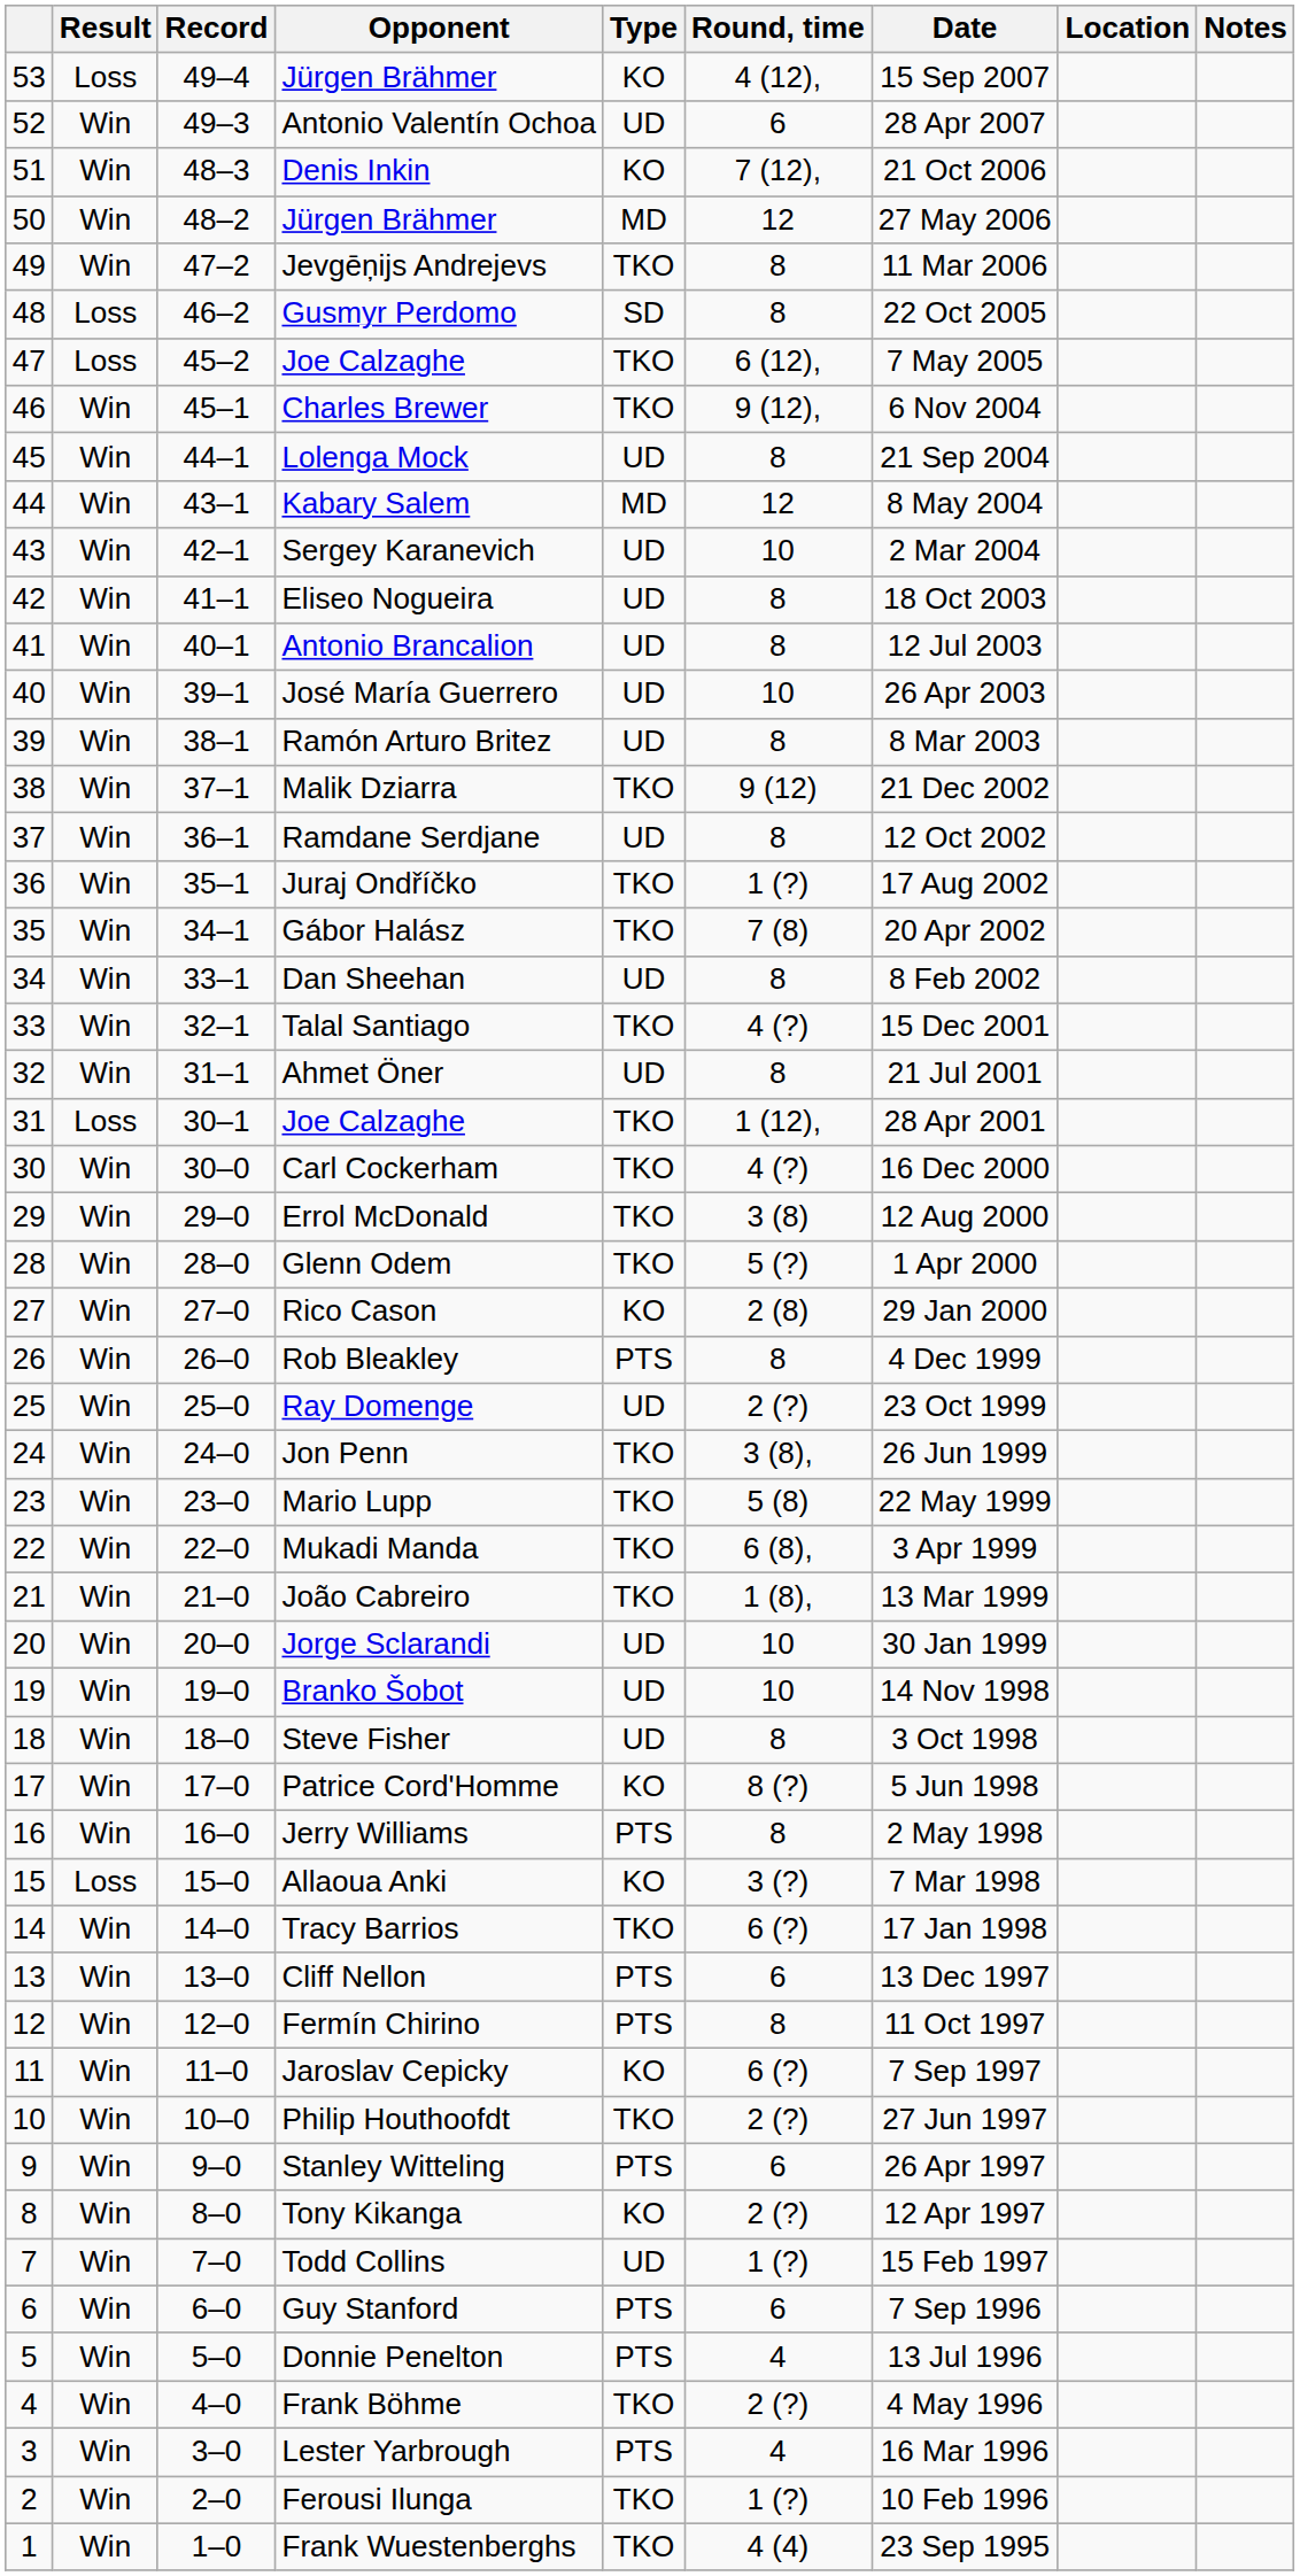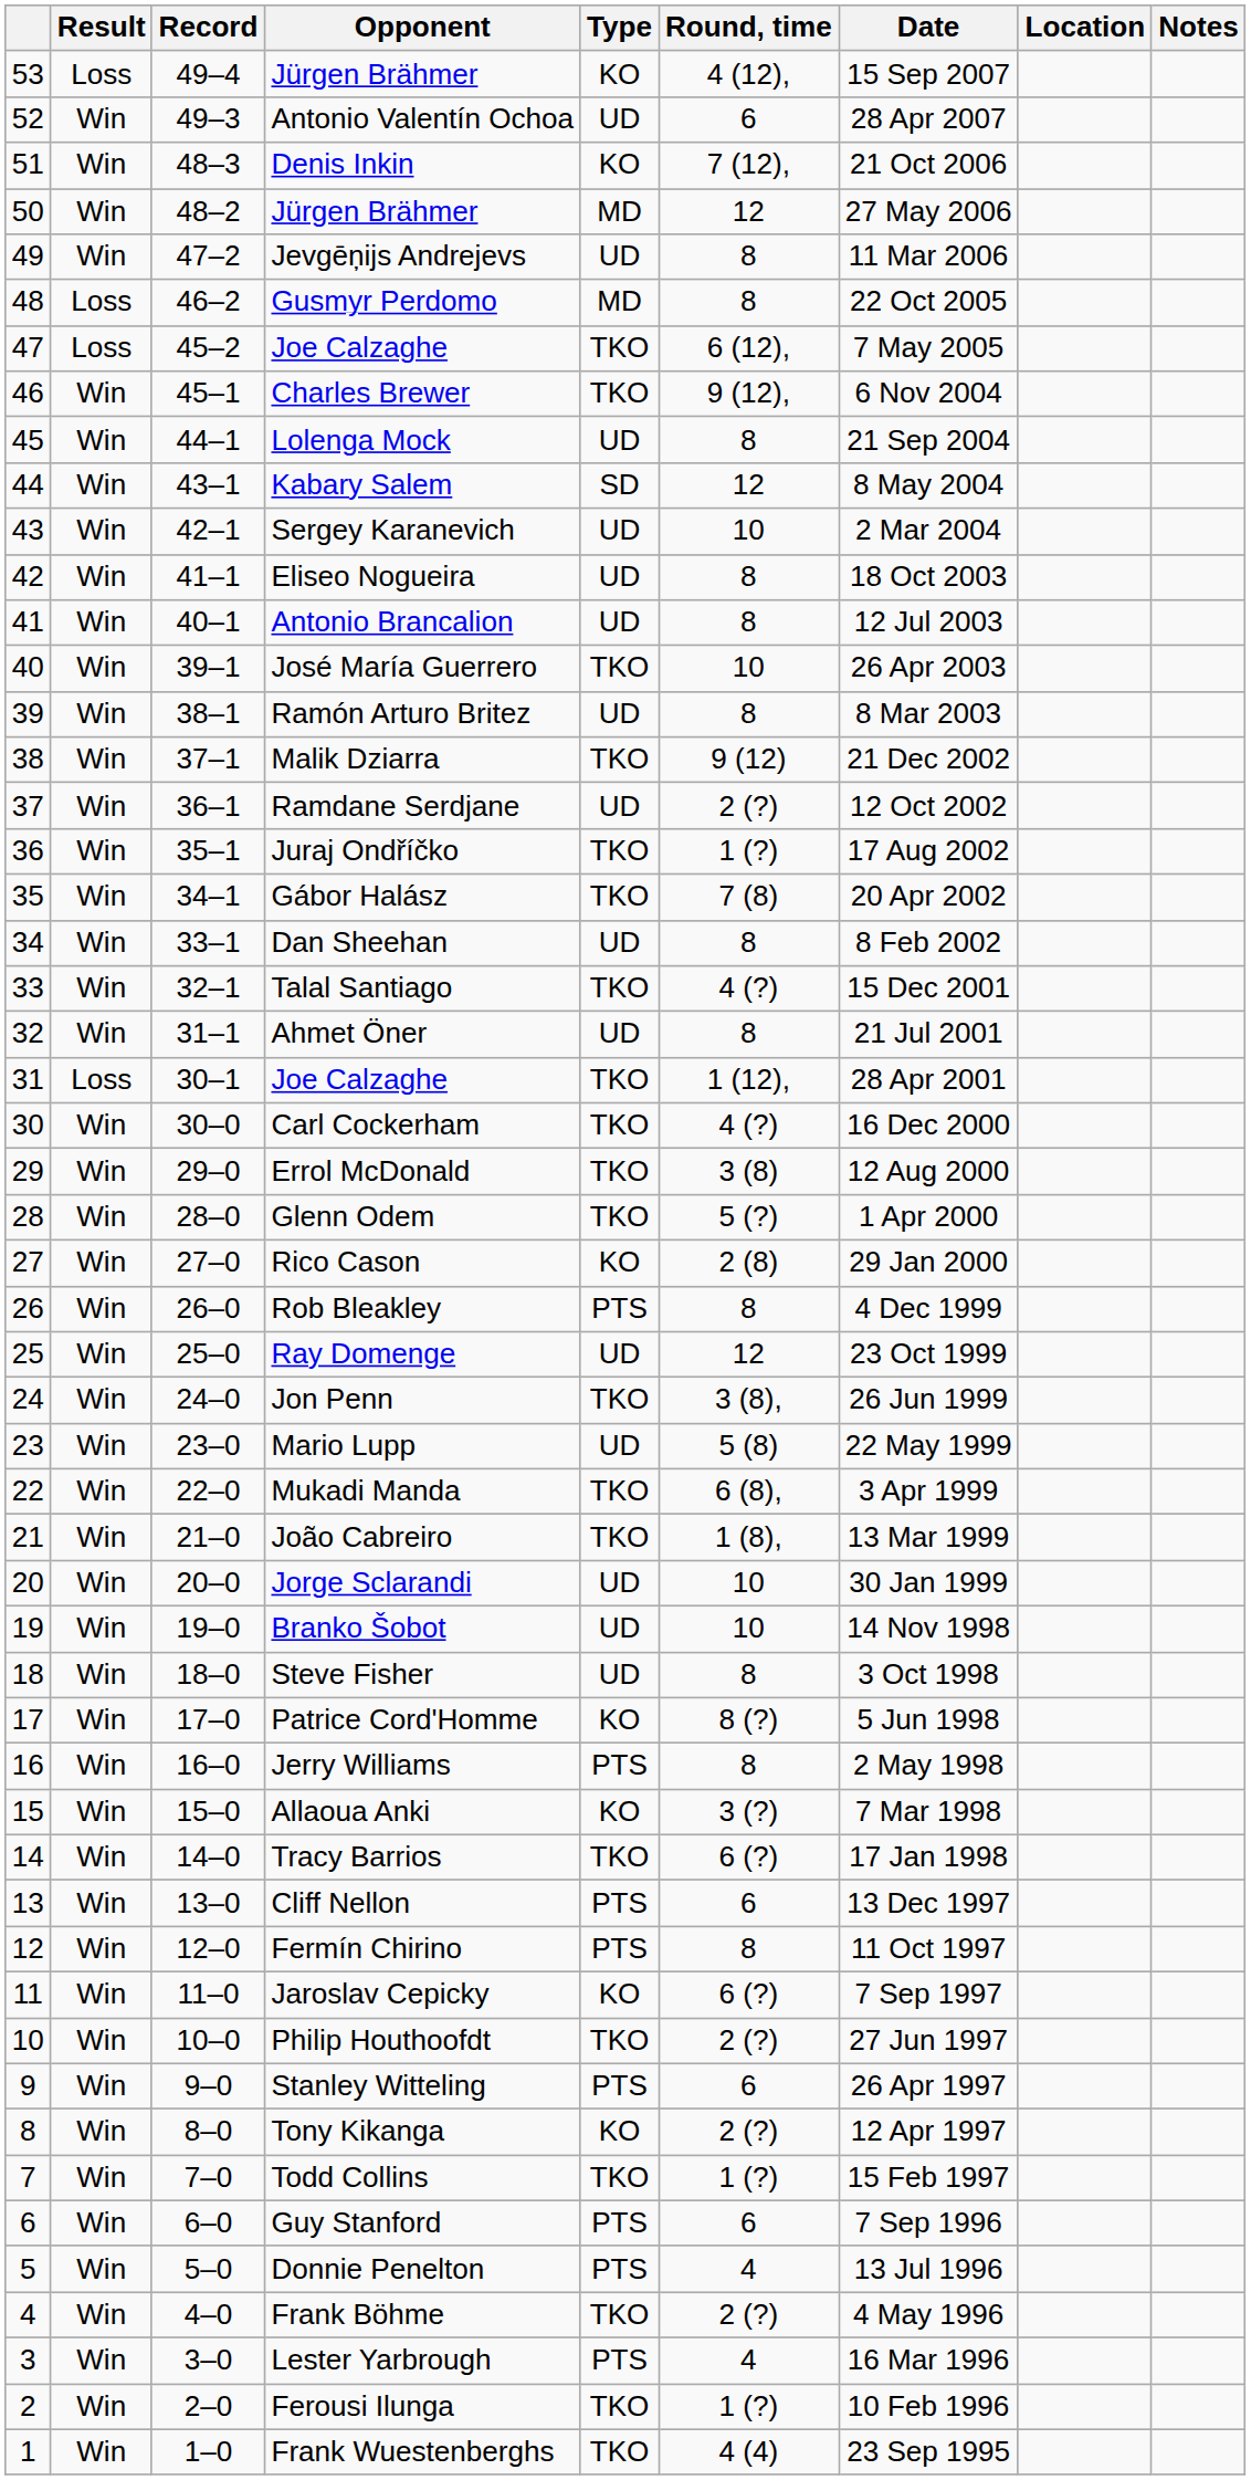Jevgēņijs Andrejevs | Type: TKO -> UD
Gusmyr Perdomo | Type: SD -> MD
Kabary Salem | Type: MD -> SD
José María Guerrero | Type: UD -> TKO
Ramdane Serdjane | Round, time: 8 -> 2 (?)
Ray Domenge | Round, time: 2 (?) -> 12
Mario Lupp | Type: TKO -> UD
Allaoua Anki | Result: Loss -> Win
Todd Collins | Type: UD -> TKO
